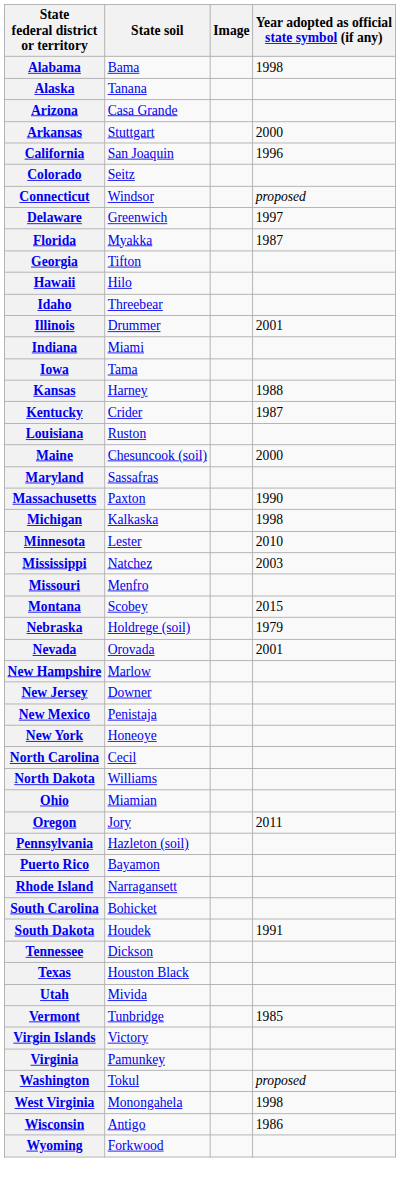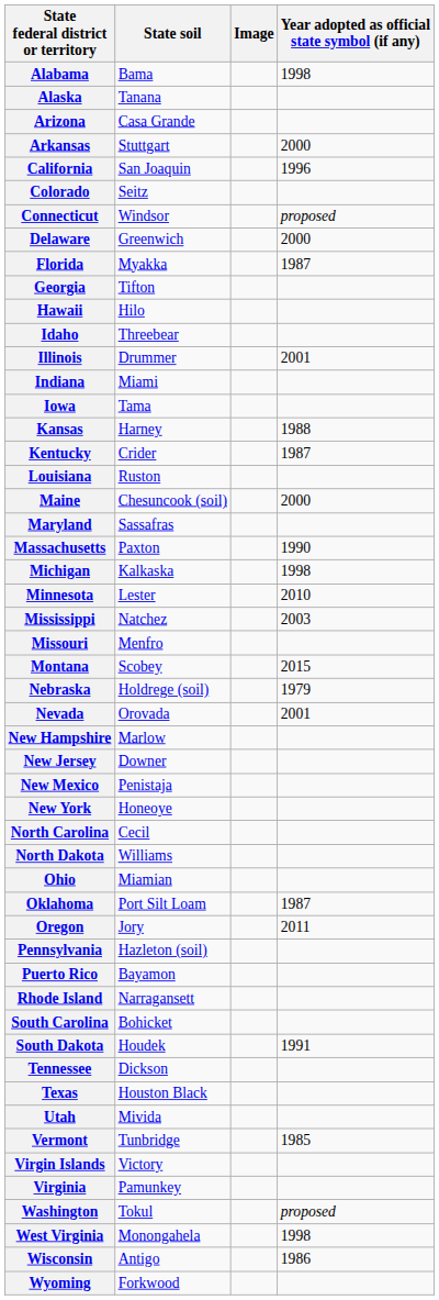Delaware | Year adopted as official state symbol (if any): 1997 -> 2000
+ row: Oklahoma | Port Silt Loam | 1987
